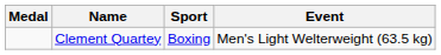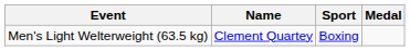columns swapped: Medal <-> Event
